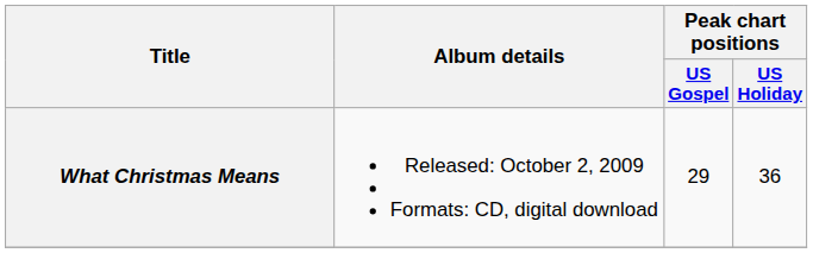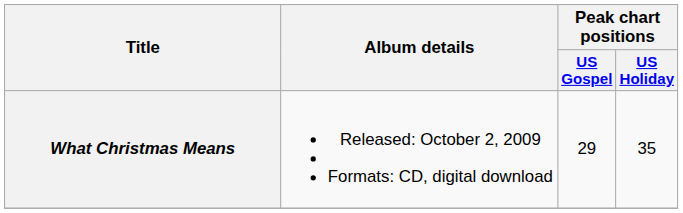What Christmas Means | Peak chart positions / US Holiday: 36 -> 35
